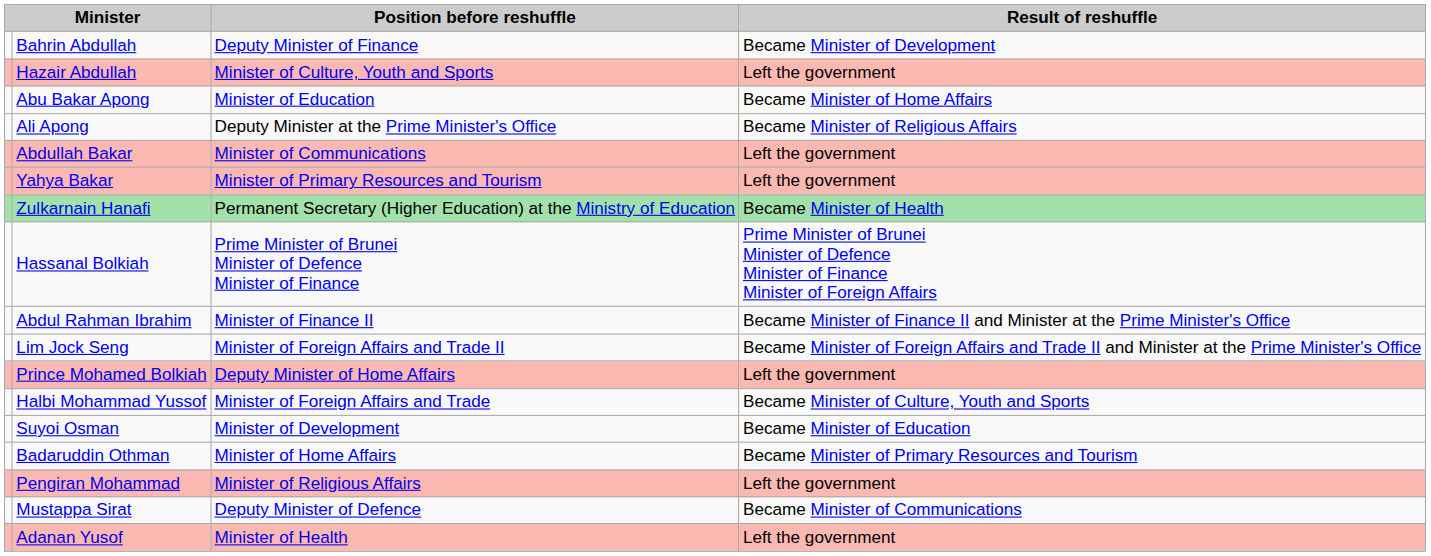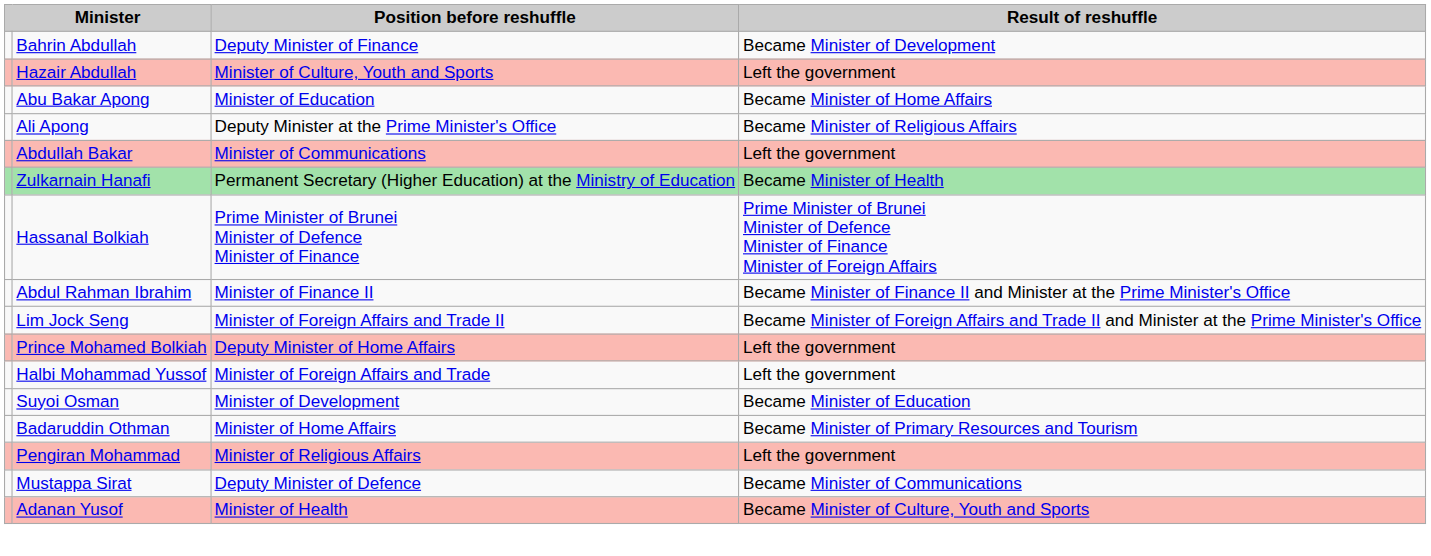- row: Yahya Bakar | Minister of Primary Resources and Tourism | Left the government
Halbi Mohammad Yussof | Result of reshuffle: Became Minister of Culture, Youth and Sports -> Left the government
Adanan Yusof | Result of reshuffle: Left the government -> Became Minister of Culture, Youth and Sports
